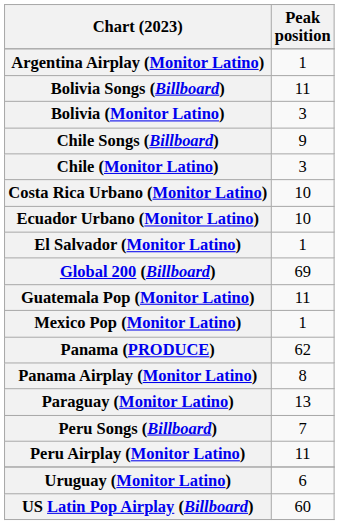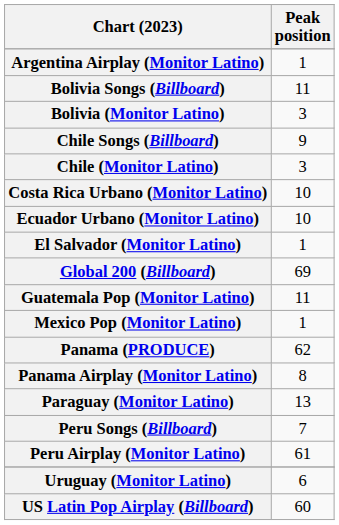Peru Airplay (Monitor Latino) | Peak position: 11 -> 61
